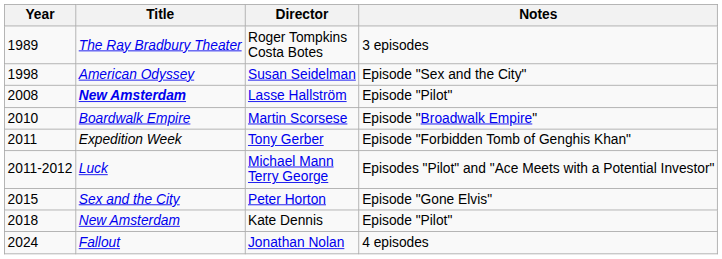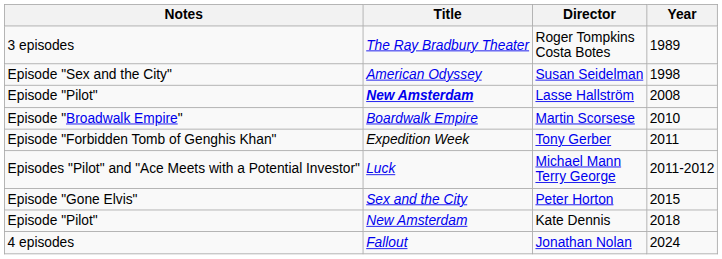columns swapped: Year <-> Notes
